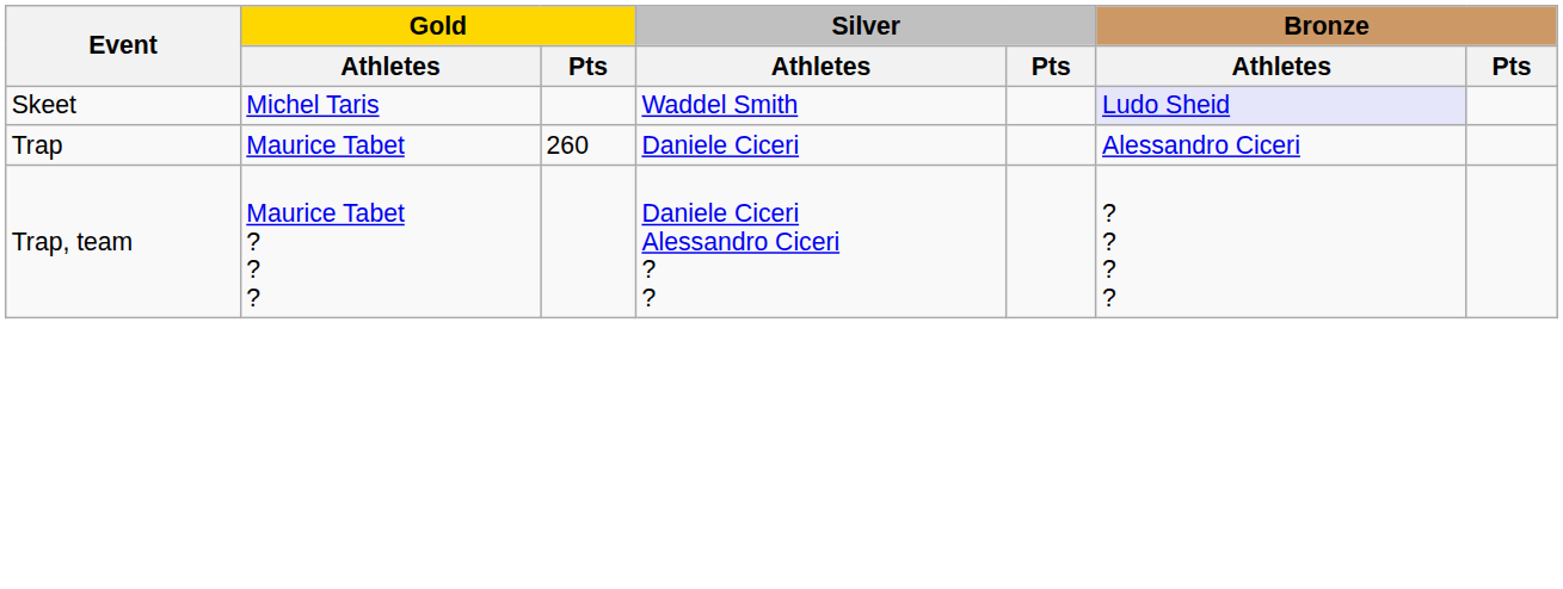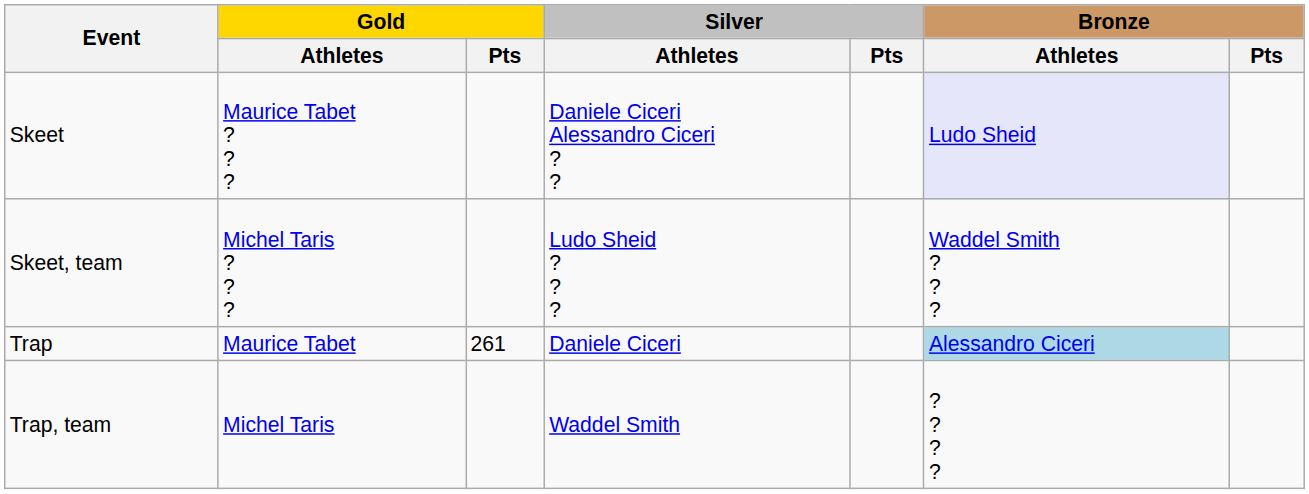Skeet | Gold / Athletes: Michel Taris -> Maurice Tabet ? ? ?
Skeet | Silver / Athletes: Waddel Smith -> Daniele Ciceri Alessandro Ciceri ? ?
+ row: Skeet, team | Michel Taris ? ? ? | Ludo Sheid ? ? ? | Waddel Smith ? ? ?
Trap | Gold / Pts: 260 -> 261
Trap | Bronze / Athletes: no background -> lightblue background
Trap, team | Gold / Athletes: Maurice Tabet ? ? ? -> Michel Taris
Trap, team | Silver / Athletes: Daniele Ciceri Alessandro Ciceri ? ? -> Waddel Smith
